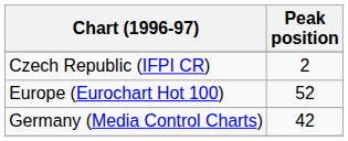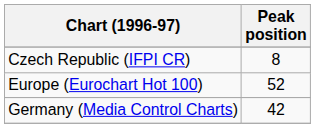Czech Republic (IFPI CR) | Peak position: 2 -> 8
